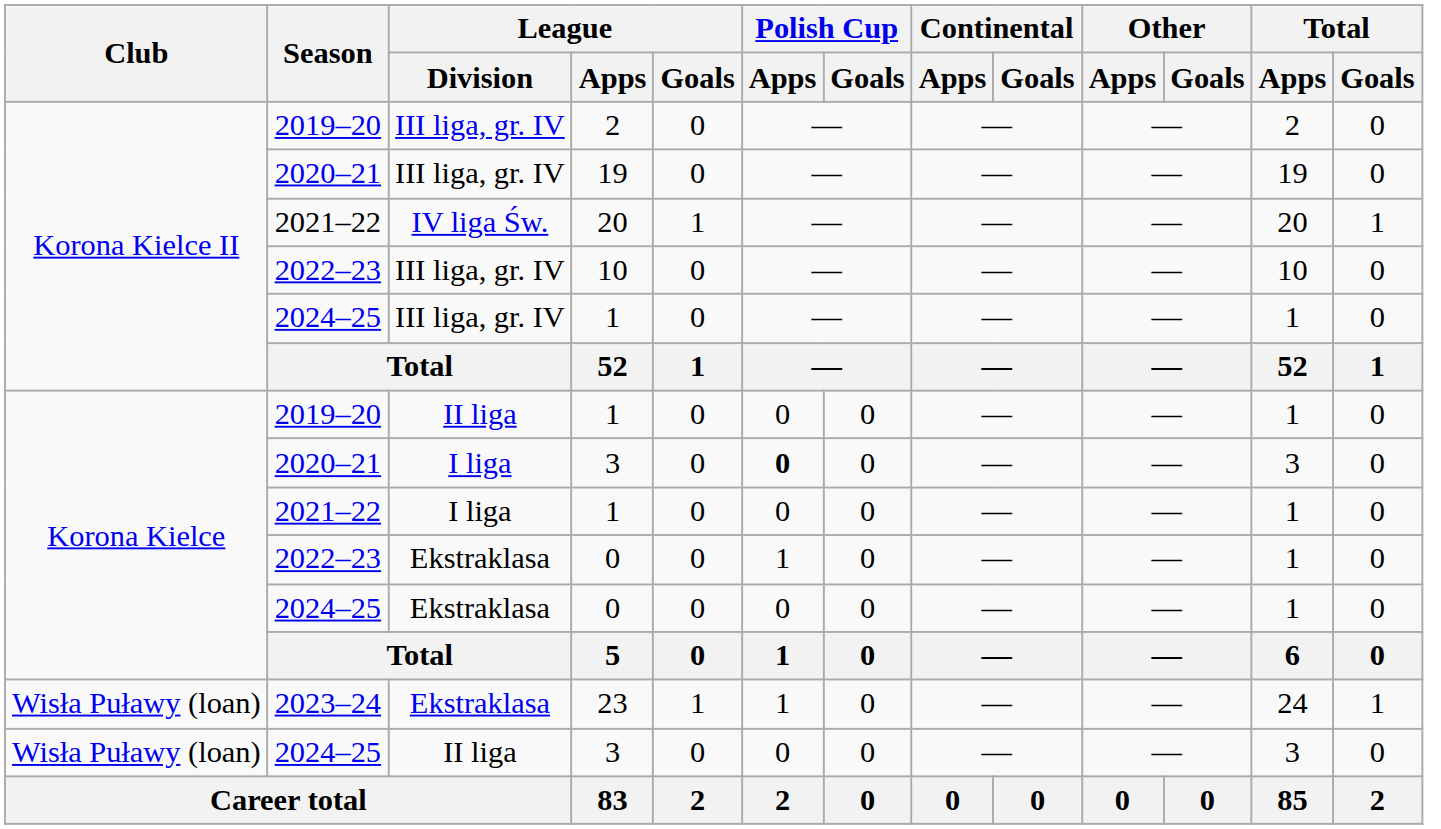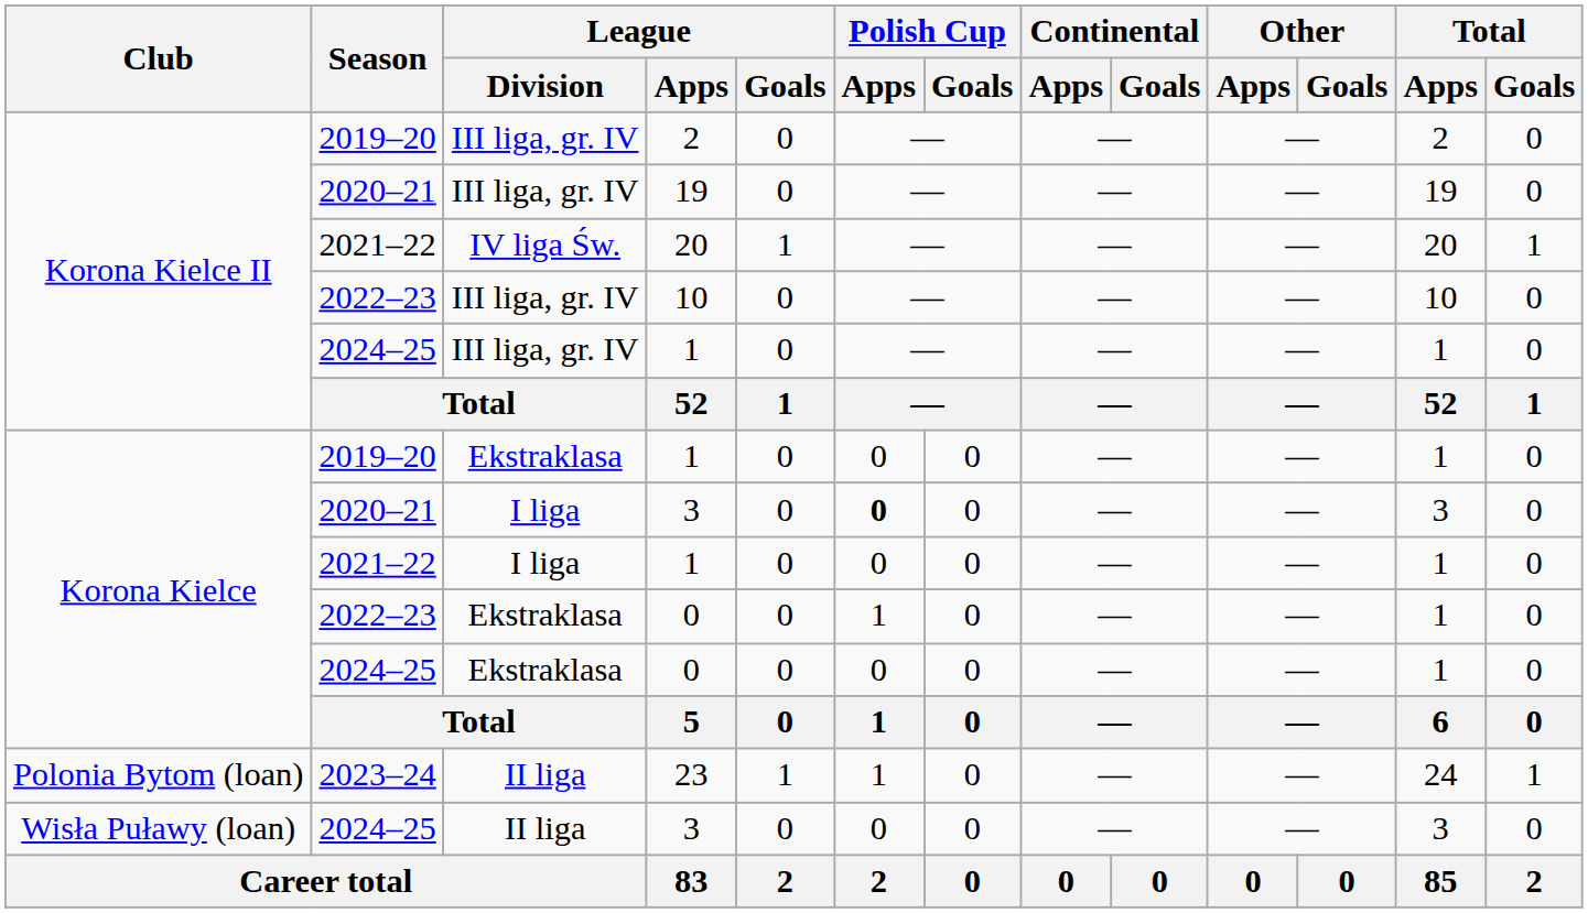2019–20 / 1 | League / Division: II liga -> Ekstraklasa
23 | Club: Wisła Puławy (loan) -> Polonia Bytom (loan)
23 | League / Division: Ekstraklasa -> II liga
